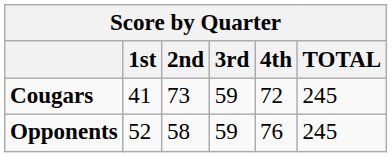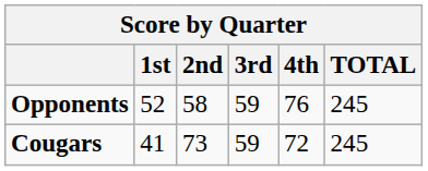rows swapped: Cougars <-> Opponents
